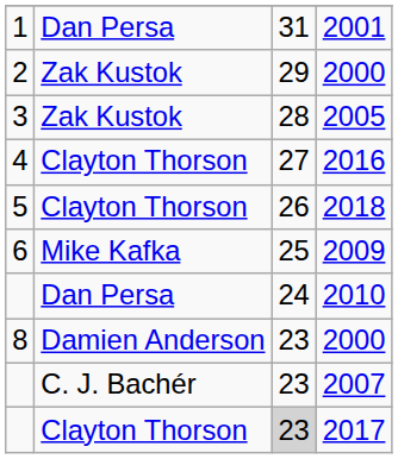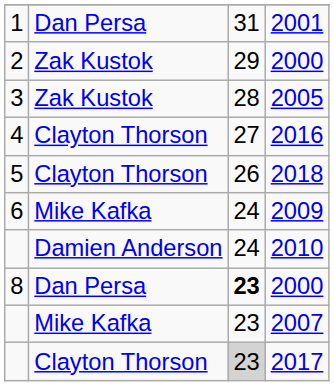2009 | column 3: 25 -> 24
2010 | column 2: Dan Persa -> Damien Anderson
8 / 2000 | column 2: Damien Anderson -> Dan Persa
8 / 2000 | column 3: normal -> bold
2007 | column 2: C. J. Bachér -> Mike Kafka
